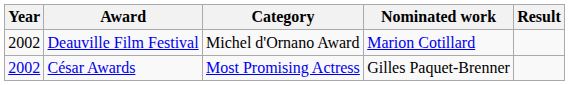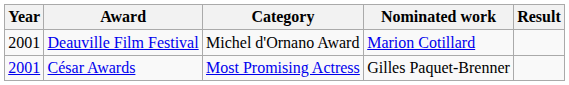Deauville Film Festival | Year: 2002 -> 2001
César Awards | Year: 2002 -> 2001
